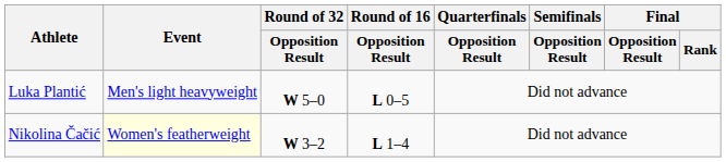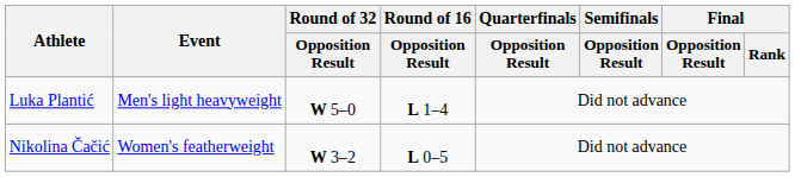Luka Plantić | Round of 16 / Opposition Result: L 0–5 -> L 1–4
Nikolina Čačić | Event: lightyellow background -> no background
Nikolina Čačić | Round of 16 / Opposition Result: L 1–4 -> L 0–5
